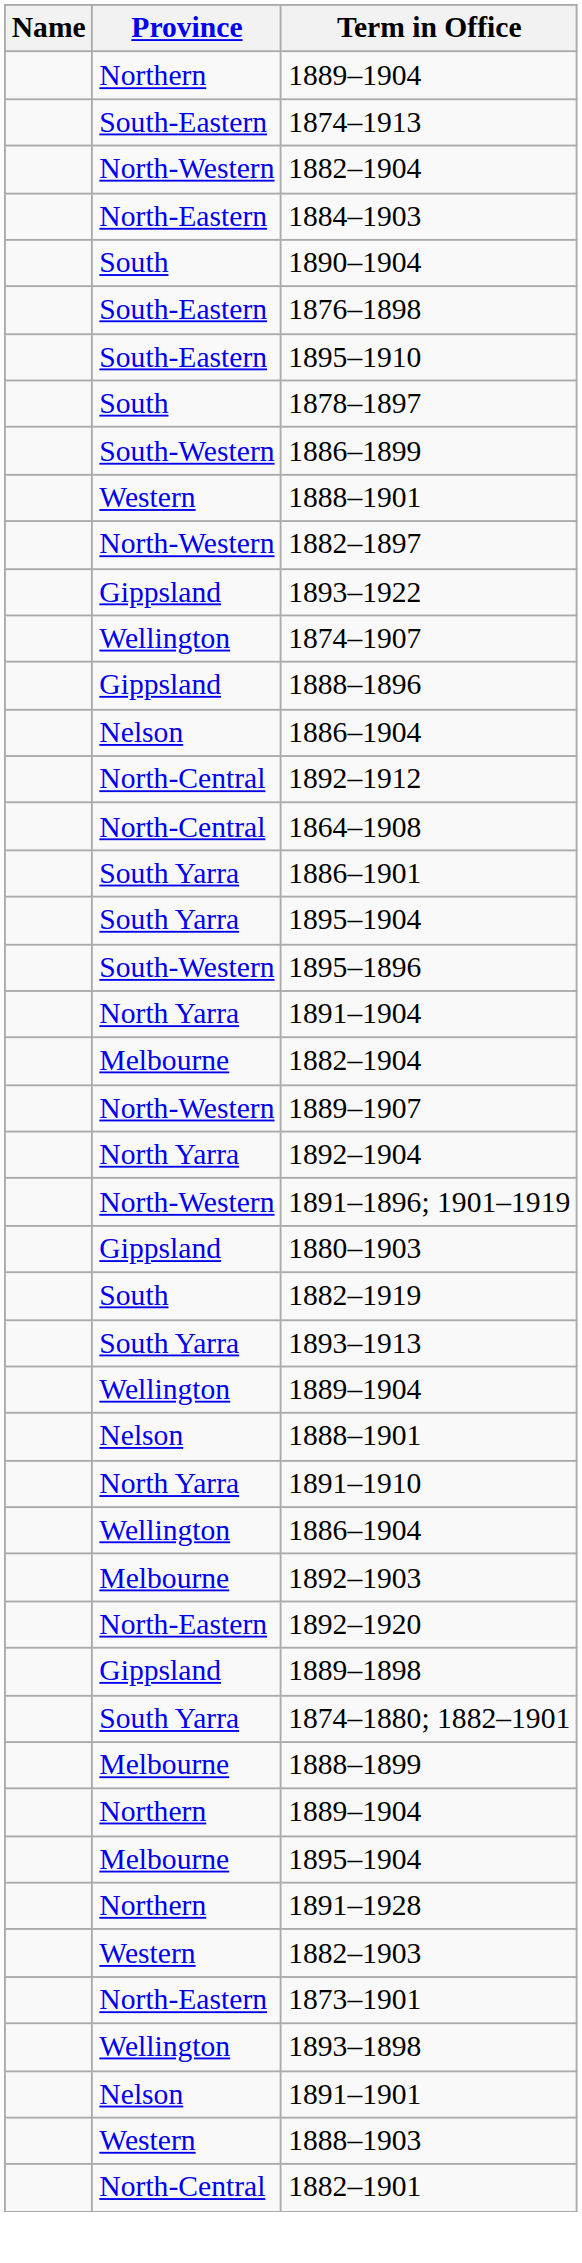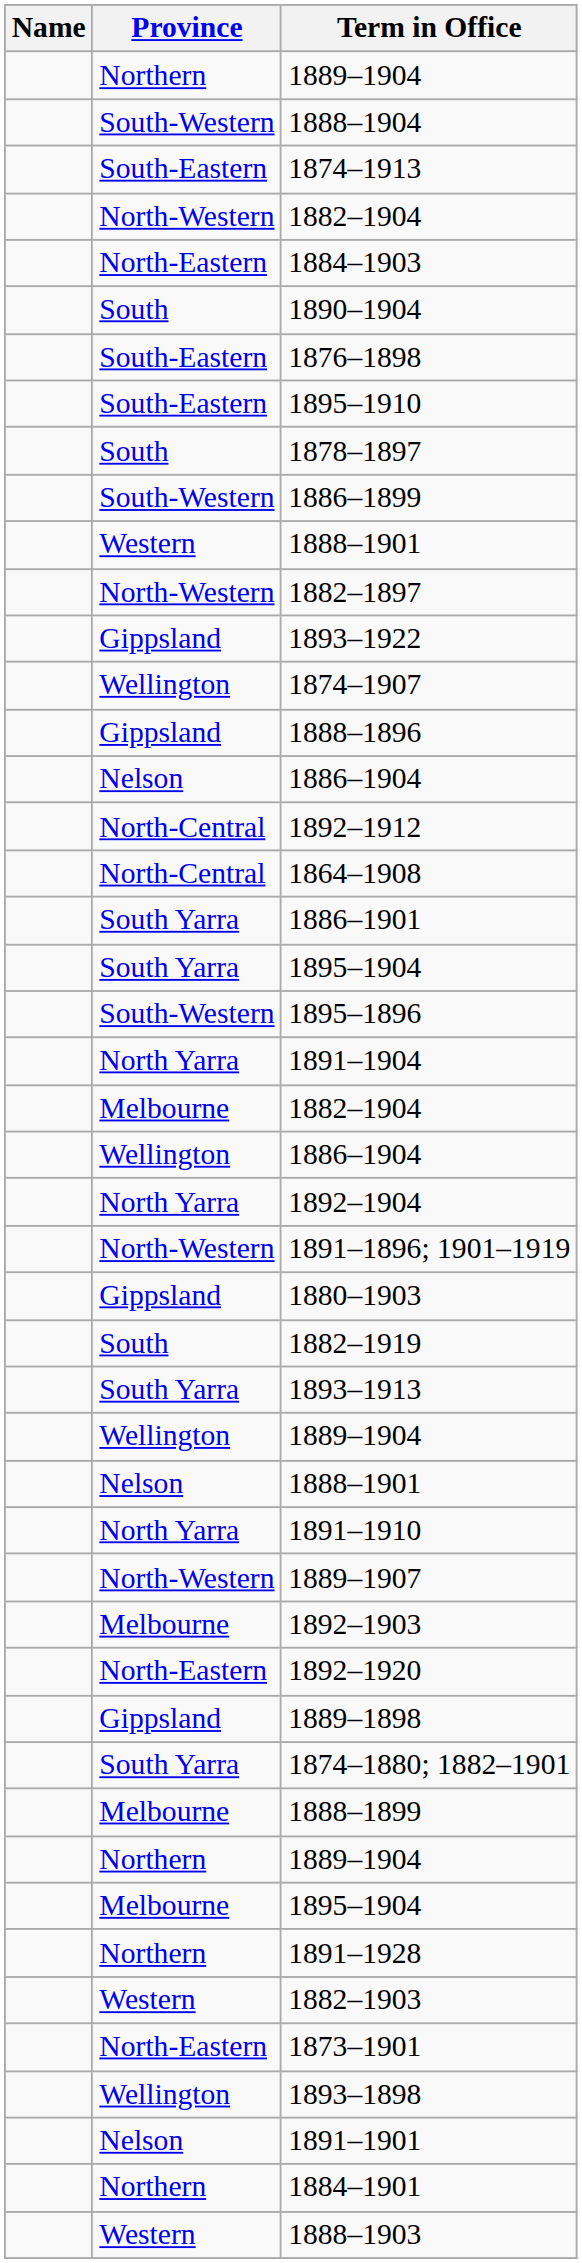+ row: South-Western | 1888–1904
rows swapped: Wellington / 1886–1904 <-> 1889–1907
+ row: Northern | 1884–1901
- row: North-Central | 1882–1901
